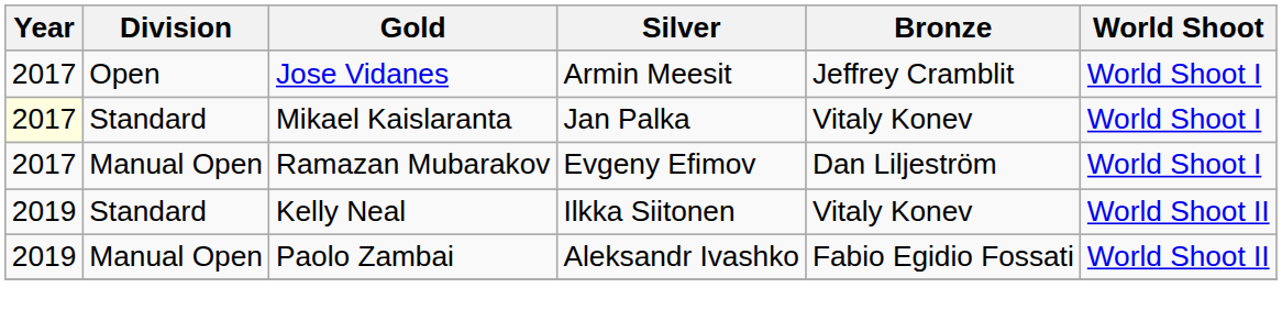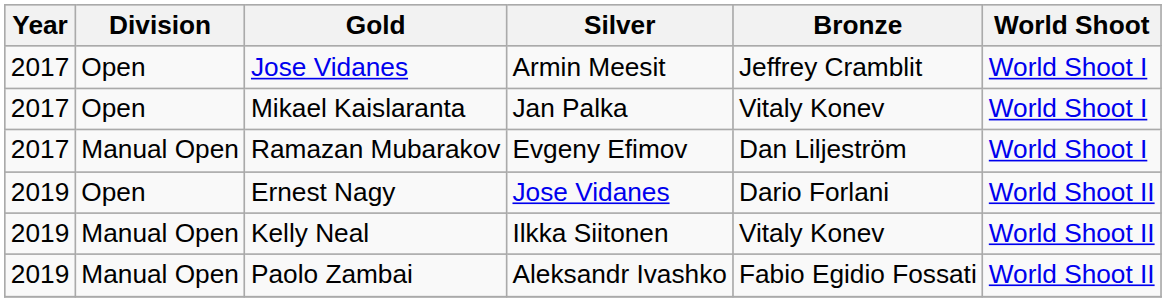Mikael Kaislaranta | Year: lightyellow background -> no background
Mikael Kaislaranta | Division: Standard -> Open
+ row: 2019 | Open | Ernest Nagy | Jose Vidanes | Dario Forlani | World Shoot II
Kelly Neal | Division: Standard -> Manual Open
